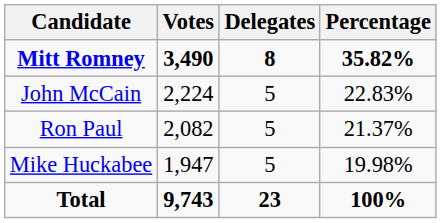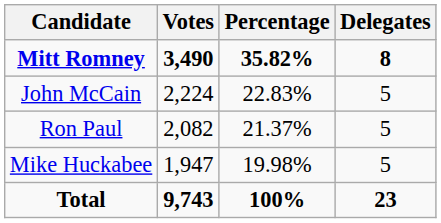columns swapped: Percentage <-> Delegates
